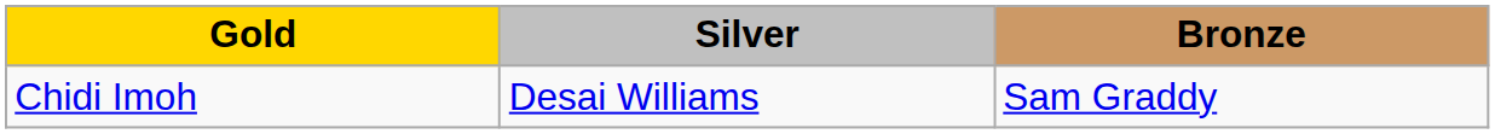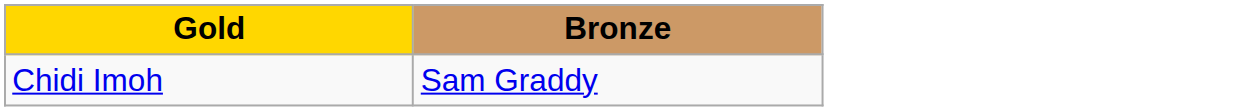- column: Silver | Desai Williams
